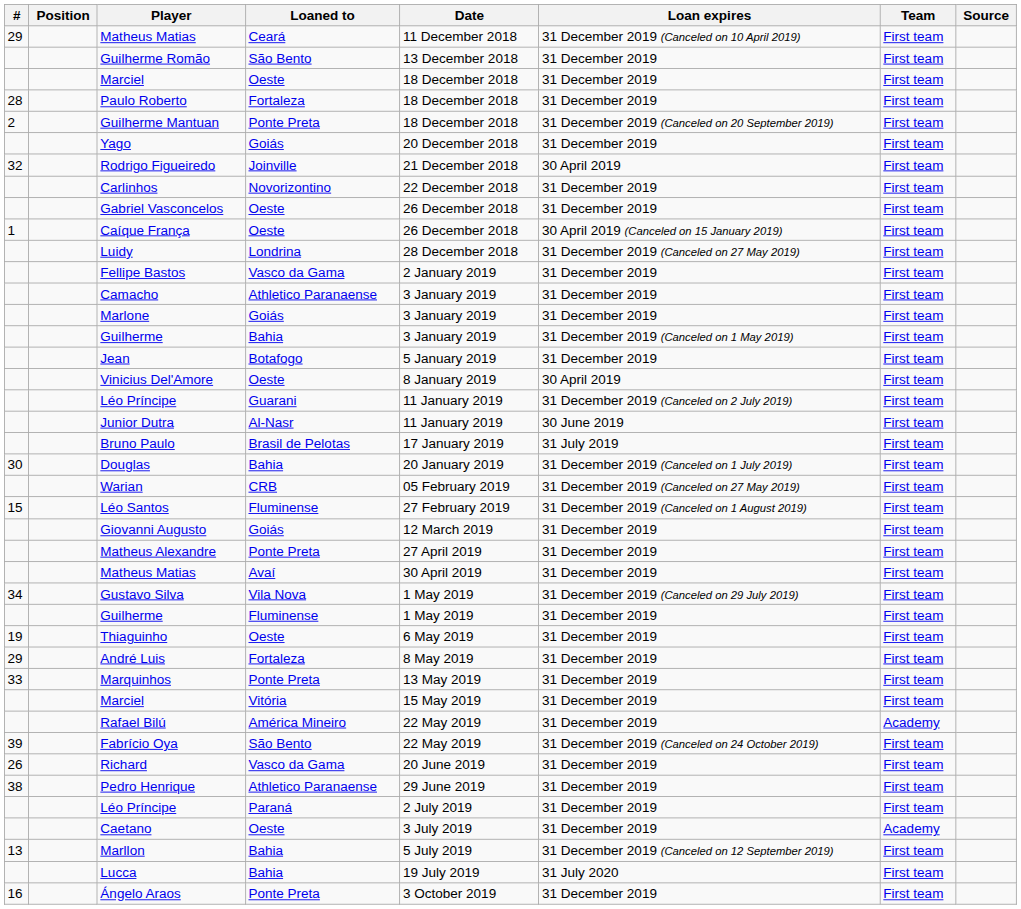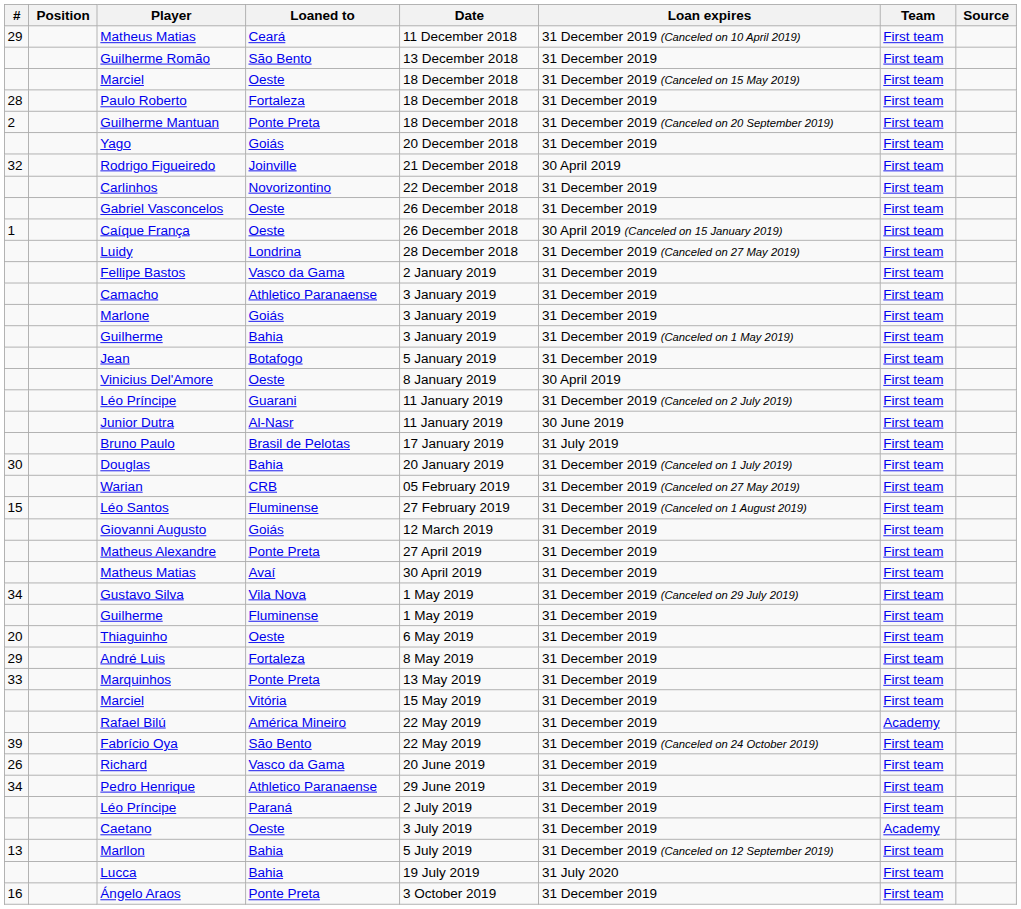Marciel / Oeste | Loan expires: 31 December 2019 -> 31 December 2019 (Canceled on 15 May 2019)
Thiaguinho | #: 19 -> 20
Pedro Henrique | #: 38 -> 34
